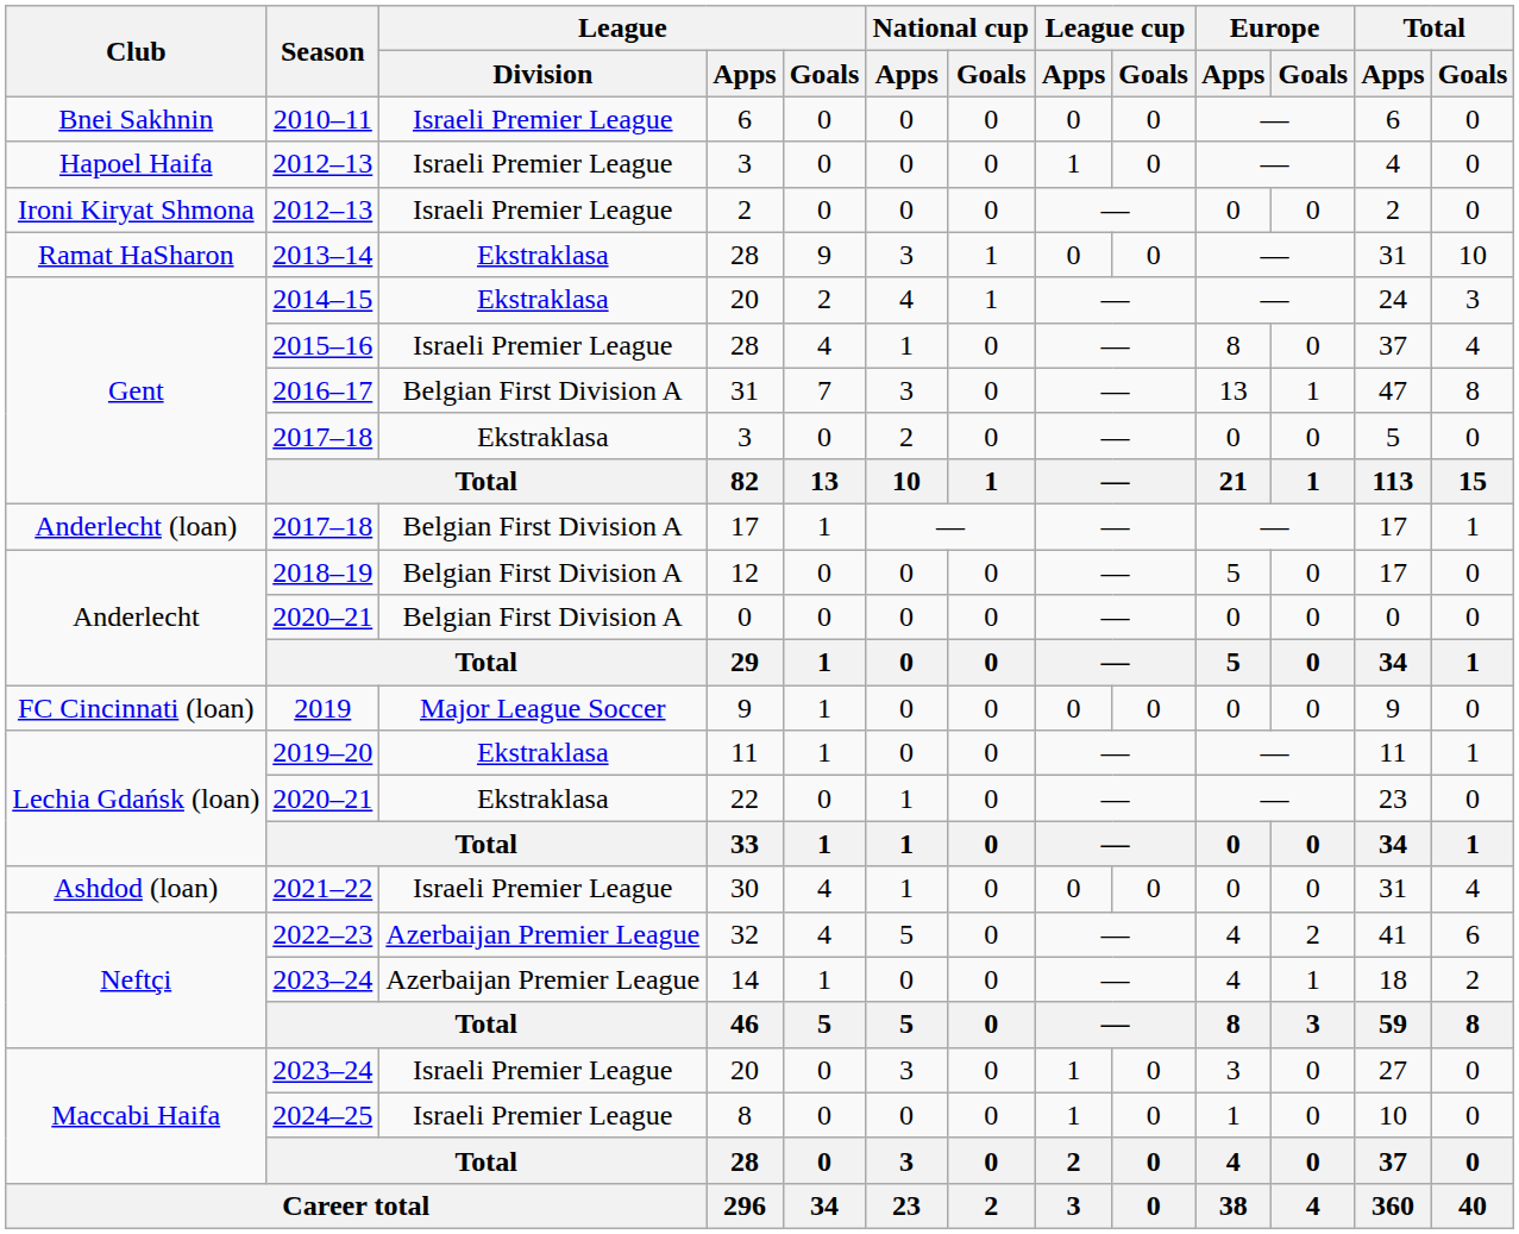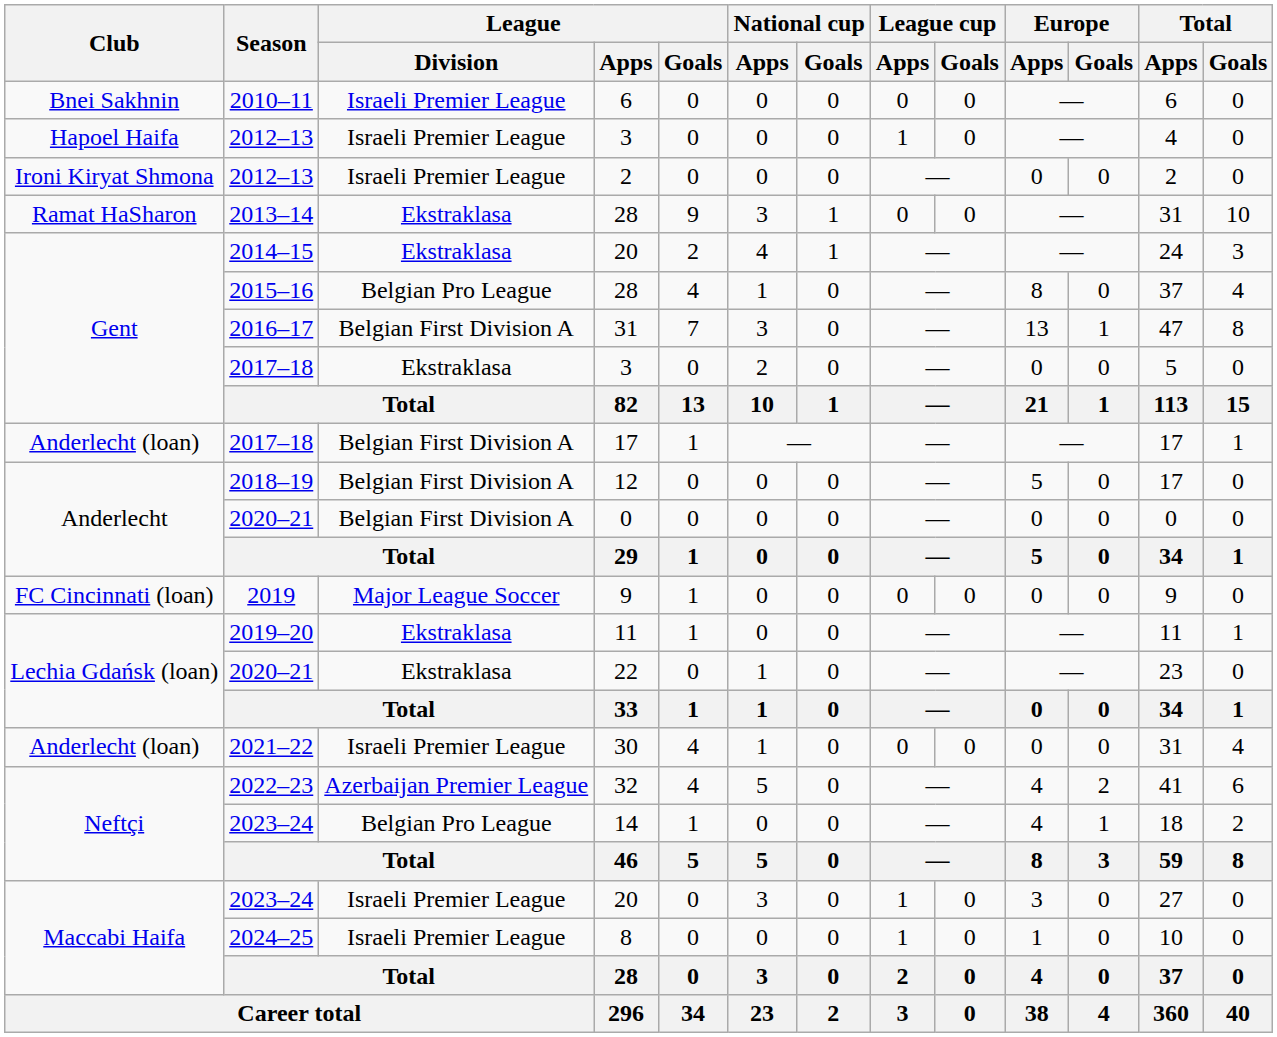2015–16 / 28 | League / Division: Israeli Premier League -> Belgian Pro League
30 | Club: Ashdod (loan) -> Anderlecht (loan)
14 | League / Division: Azerbaijan Premier League -> Belgian Pro League
